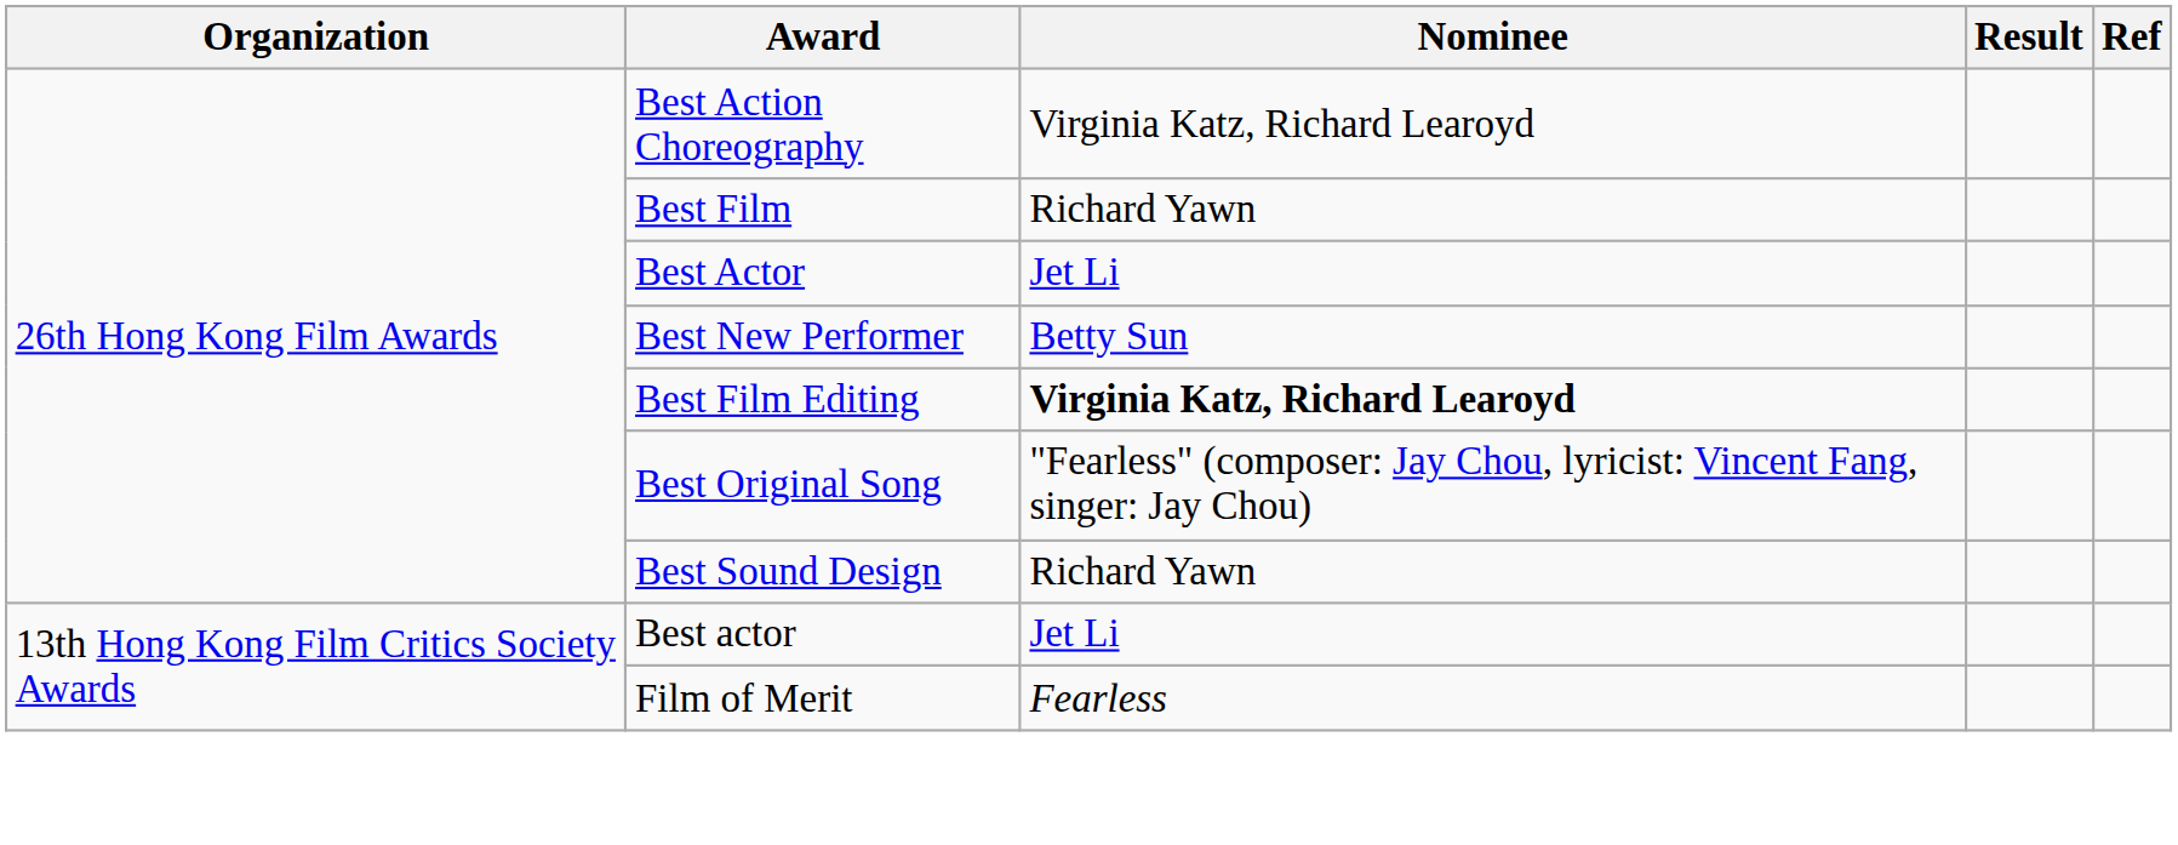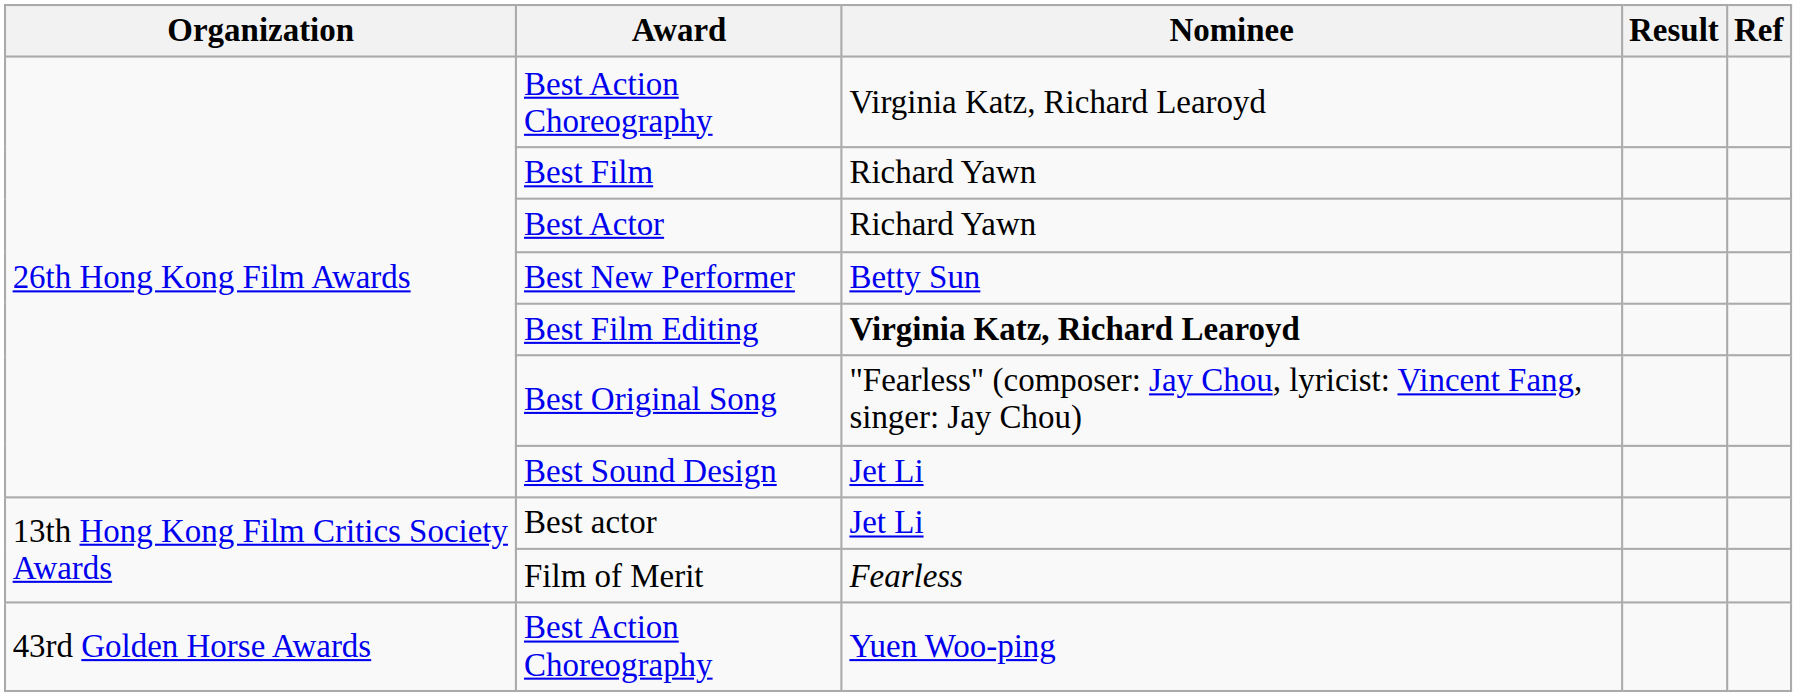Best Actor | Nominee: Jet Li -> Richard Yawn
Best Sound Design | Nominee: Richard Yawn -> Jet Li
+ row: 43rd Golden Horse Awards | Best Action Choreography | Yuen Woo-ping
